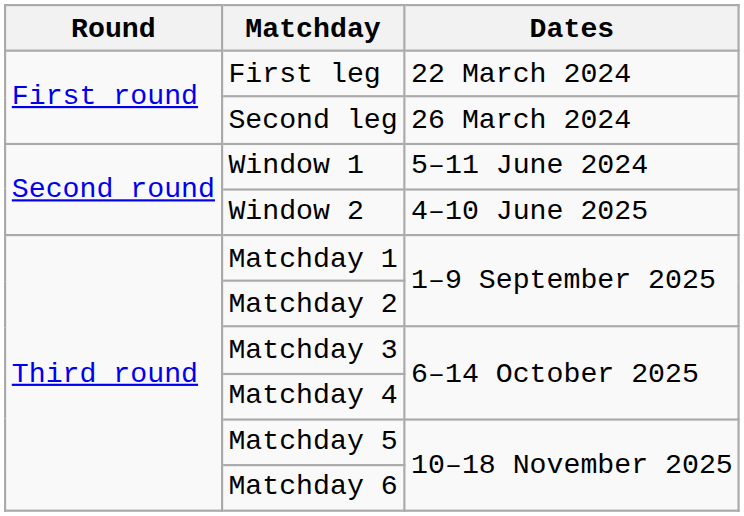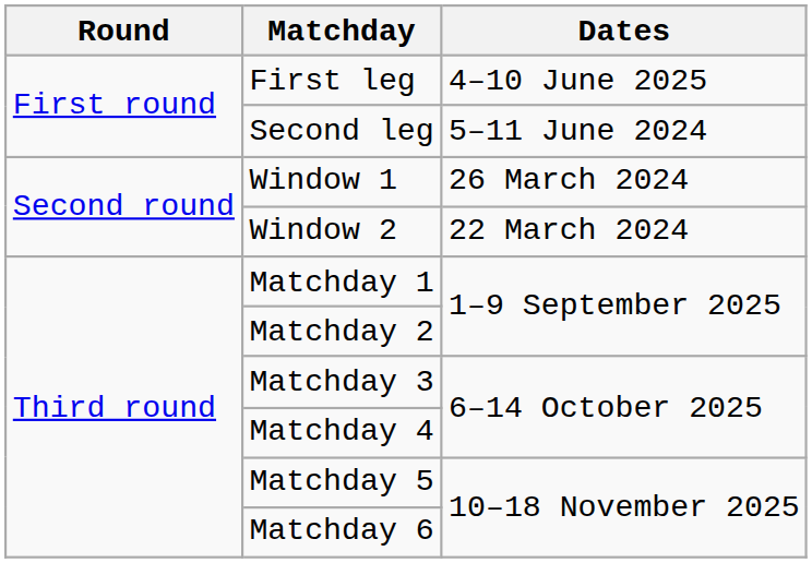First leg | Dates: 22 March 2024 -> 4–10 June 2025
Second leg | Dates: 26 March 2024 -> 5–11 June 2024
Window 1 | Dates: 5–11 June 2024 -> 26 March 2024
Window 2 | Dates: 4–10 June 2025 -> 22 March 2024
